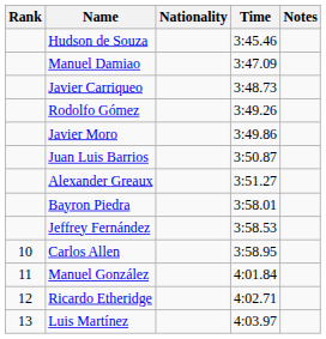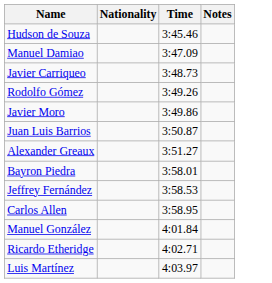- column: Rank | 10 | 11 | 12 | 13
